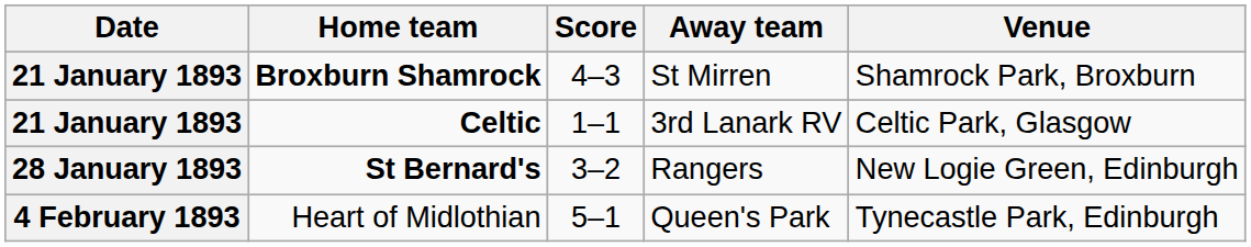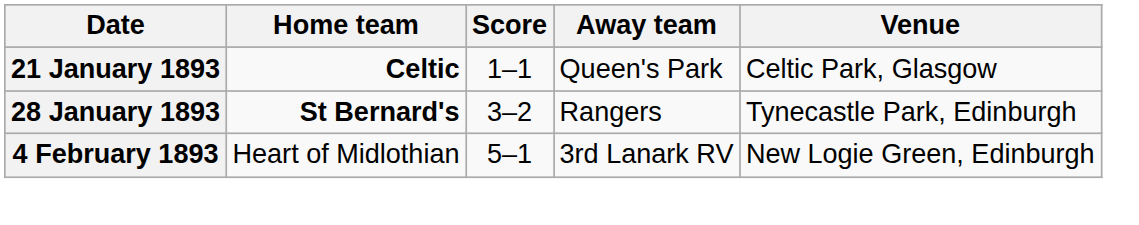- row: 21 January 1893 | Broxburn Shamrock | 4–3 | St Mirren | Shamrock Park, Broxburn
Celtic | Away team: 3rd Lanark RV -> Queen's Park
St Bernard's | Venue: New Logie Green, Edinburgh -> Tynecastle Park, Edinburgh
Heart of Midlothian | Away team: Queen's Park -> 3rd Lanark RV
Heart of Midlothian | Venue: Tynecastle Park, Edinburgh -> New Logie Green, Edinburgh
